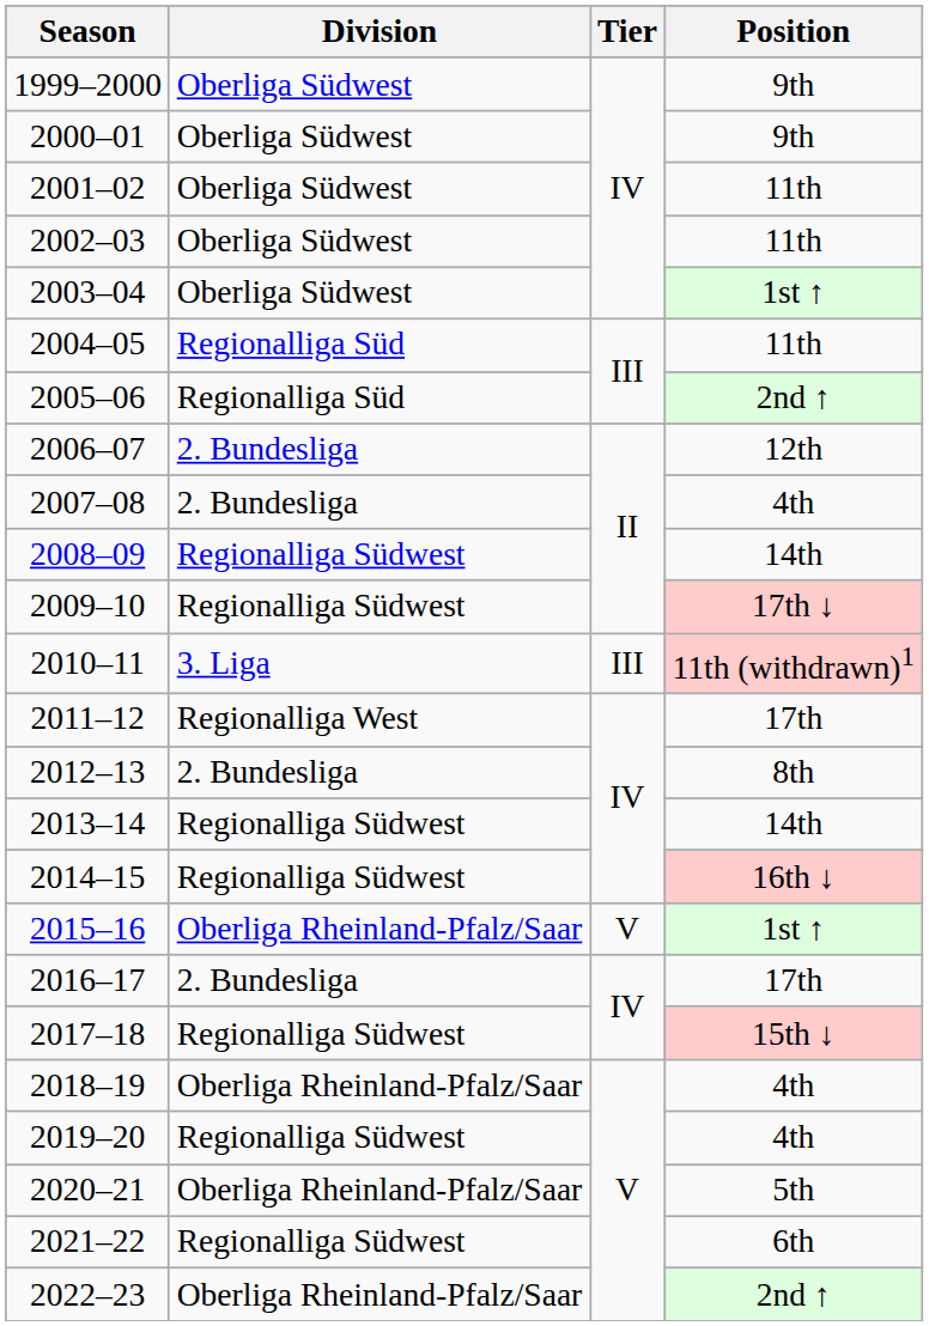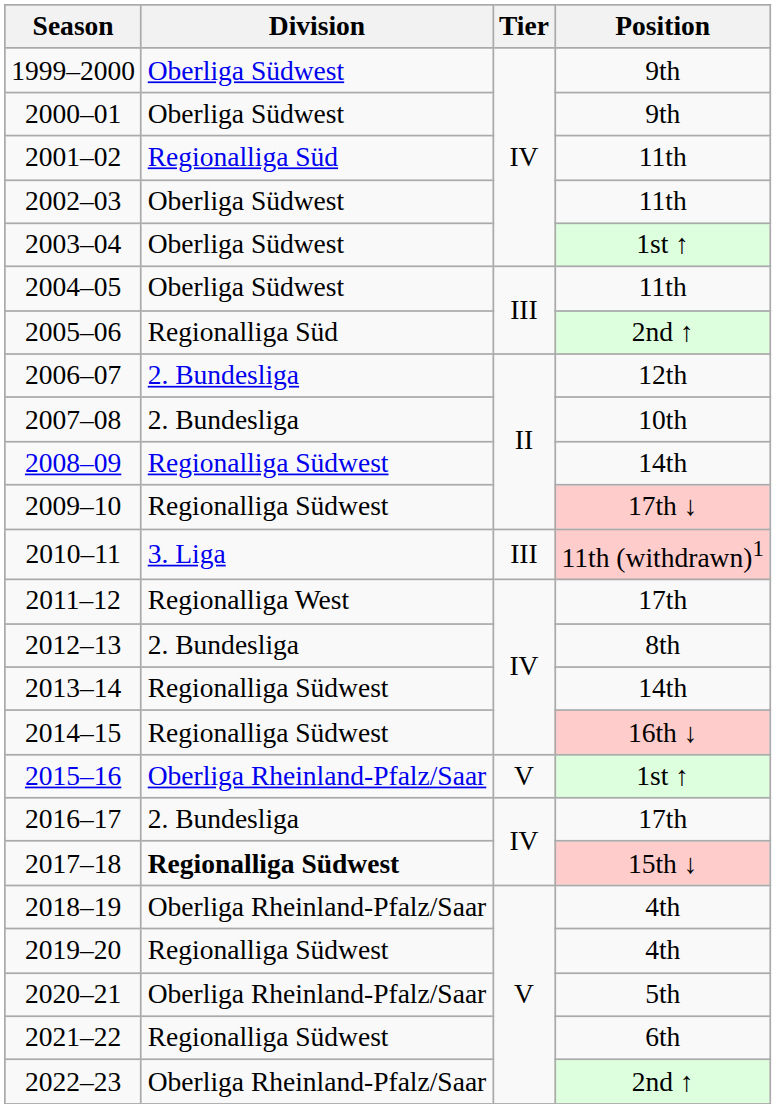2001–02 | Division: Oberliga Südwest -> Regionalliga Süd
2004–05 | Division: Regionalliga Süd -> Oberliga Südwest
2007–08 | Position: 4th -> 10th
2017–18 | Division: normal -> bold
